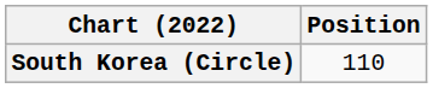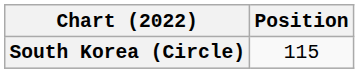South Korea (Circle) | Position: 110 -> 115
